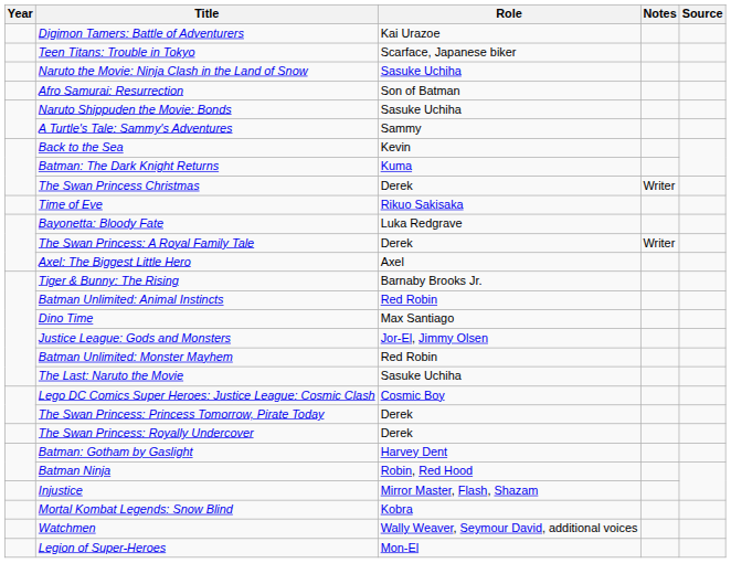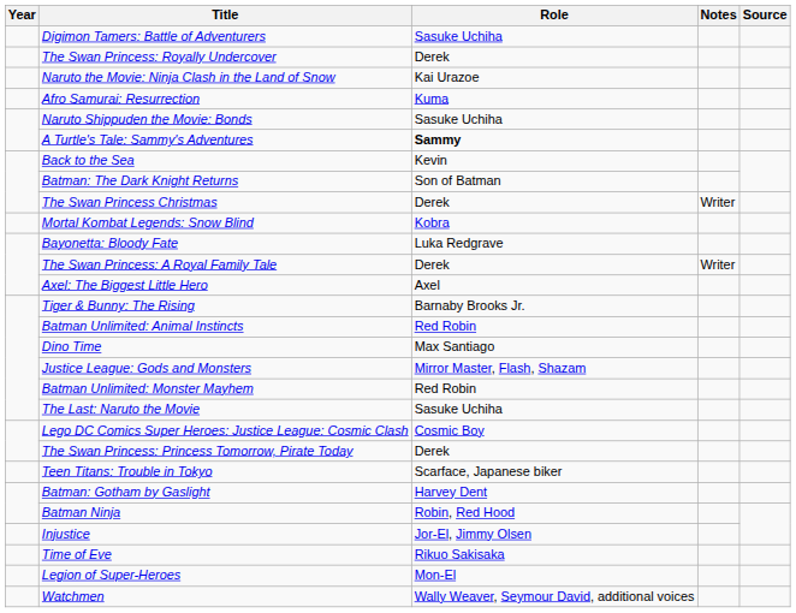Digimon Tamers: Battle of Adventurers | Role: Kai Urazoe -> Sasuke Uchiha
rows swapped: Teen Titans: Trouble in Tokyo <-> The Swan Princess: Royally Undercover
Naruto the Movie: Ninja Clash in the Land of Snow | Role: Sasuke Uchiha -> Kai Urazoe
Afro Samurai: Resurrection | Role: Son of Batman -> Kuma
A Turtle's Tale: Sammy's Adventures | Role: normal -> bold
Batman: The Dark Knight Returns | Role: Kuma -> Son of Batman
rows swapped: Time of Eve <-> Mortal Kombat Legends: Snow Blind
Justice League: Gods and Monsters | Role: Jor-El, Jimmy Olsen -> Mirror Master, Flash, Shazam
Injustice | Role: Mirror Master, Flash, Shazam -> Jor-El, Jimmy Olsen
rows swapped: Legion of Super-Heroes <-> Watchmen
